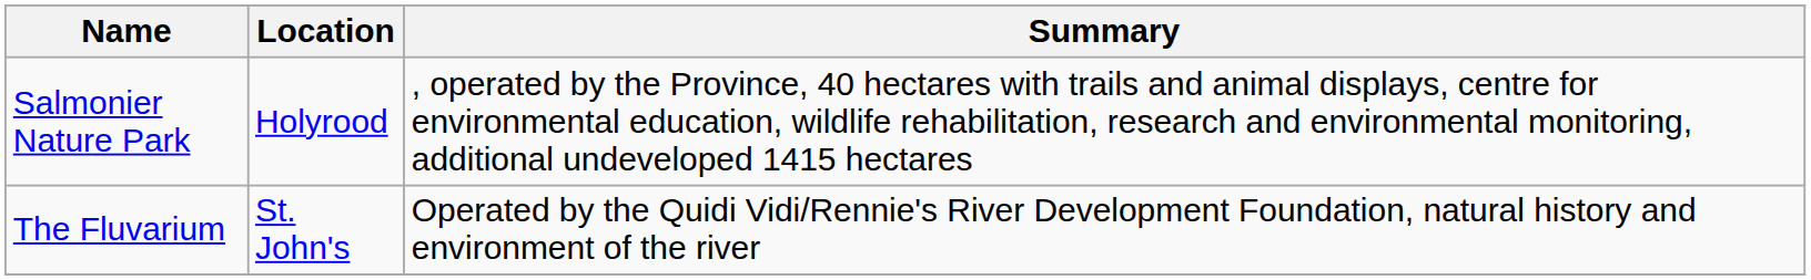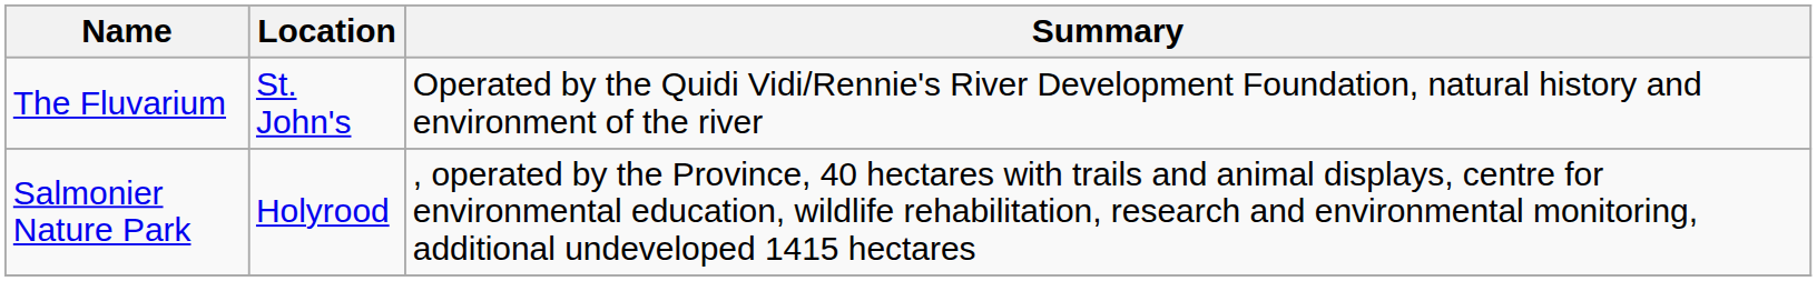rows swapped: The Fluvarium <-> Salmonier Nature Park
